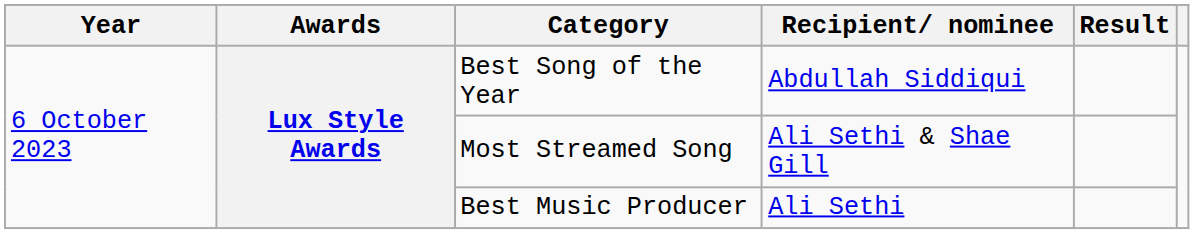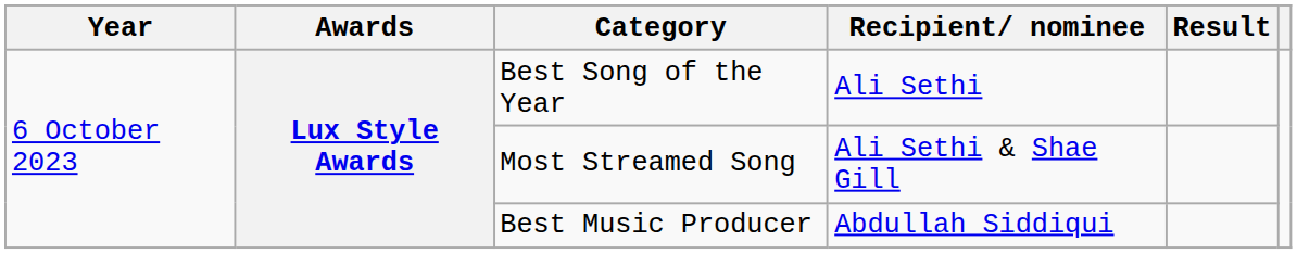Best Song of the Year | Recipient/ nominee: Abdullah Siddiqui -> Ali Sethi
Best Music Producer | Recipient/ nominee: Ali Sethi -> Abdullah Siddiqui
